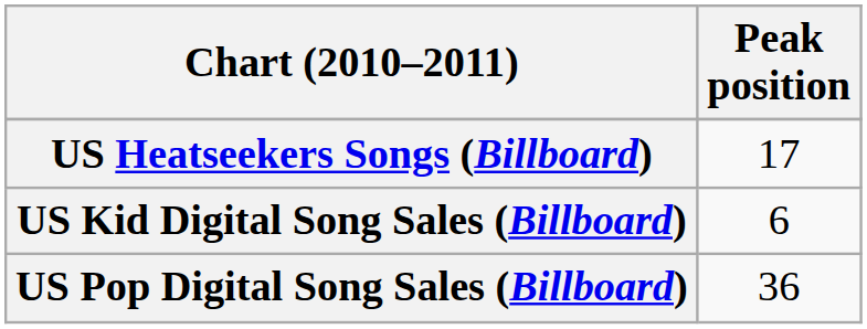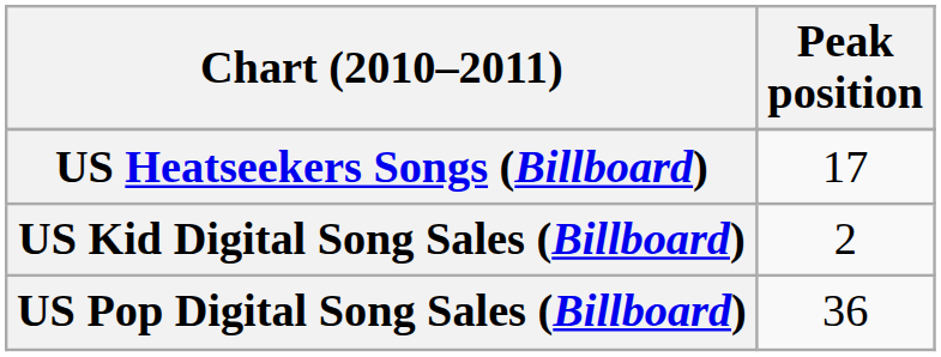US Kid Digital Song Sales (Billboard) | Peak position: 6 -> 2
